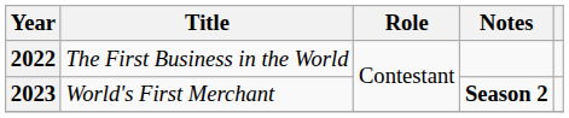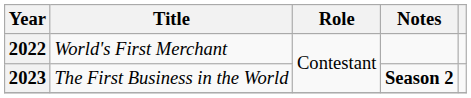2022 | Title: The First Business in the World -> World's First Merchant
2023 | Title: World's First Merchant -> The First Business in the World
